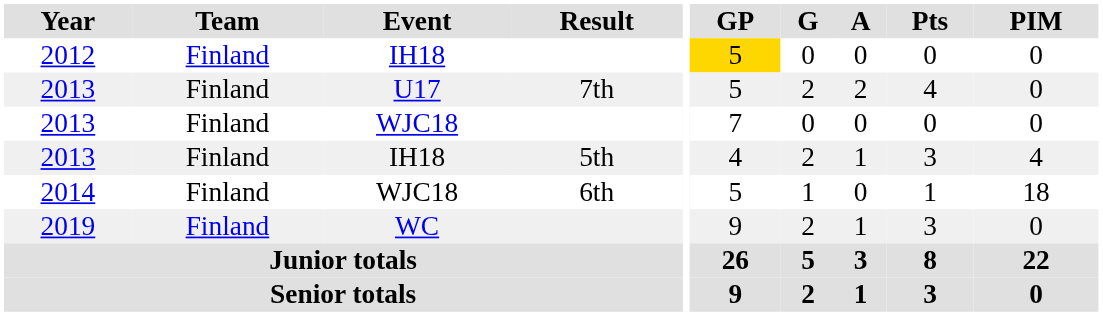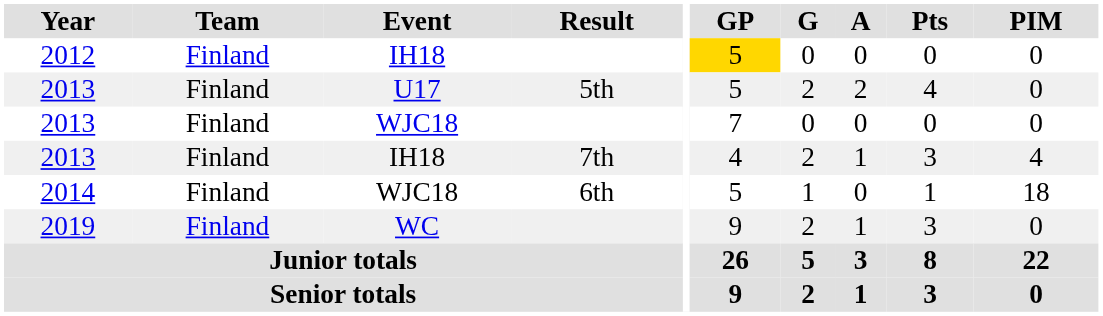2013 / U17 | Result: 7th -> 5th
2013 / IH18 | Result: 5th -> 7th
